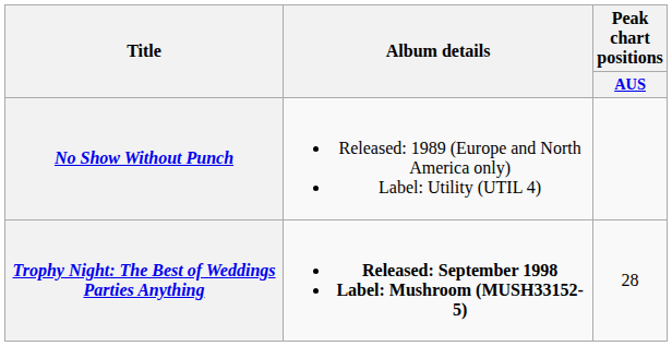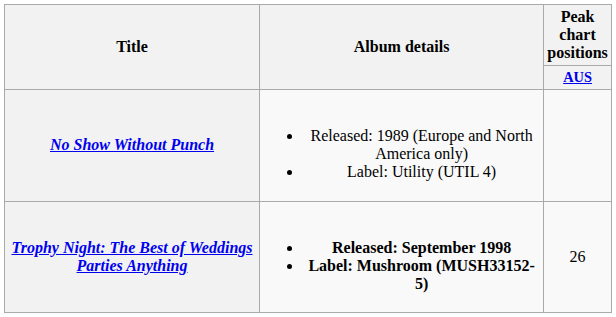Trophy Night: The Best of Weddings Parties Anything | Peak chart positions / AUS: 28 -> 26
